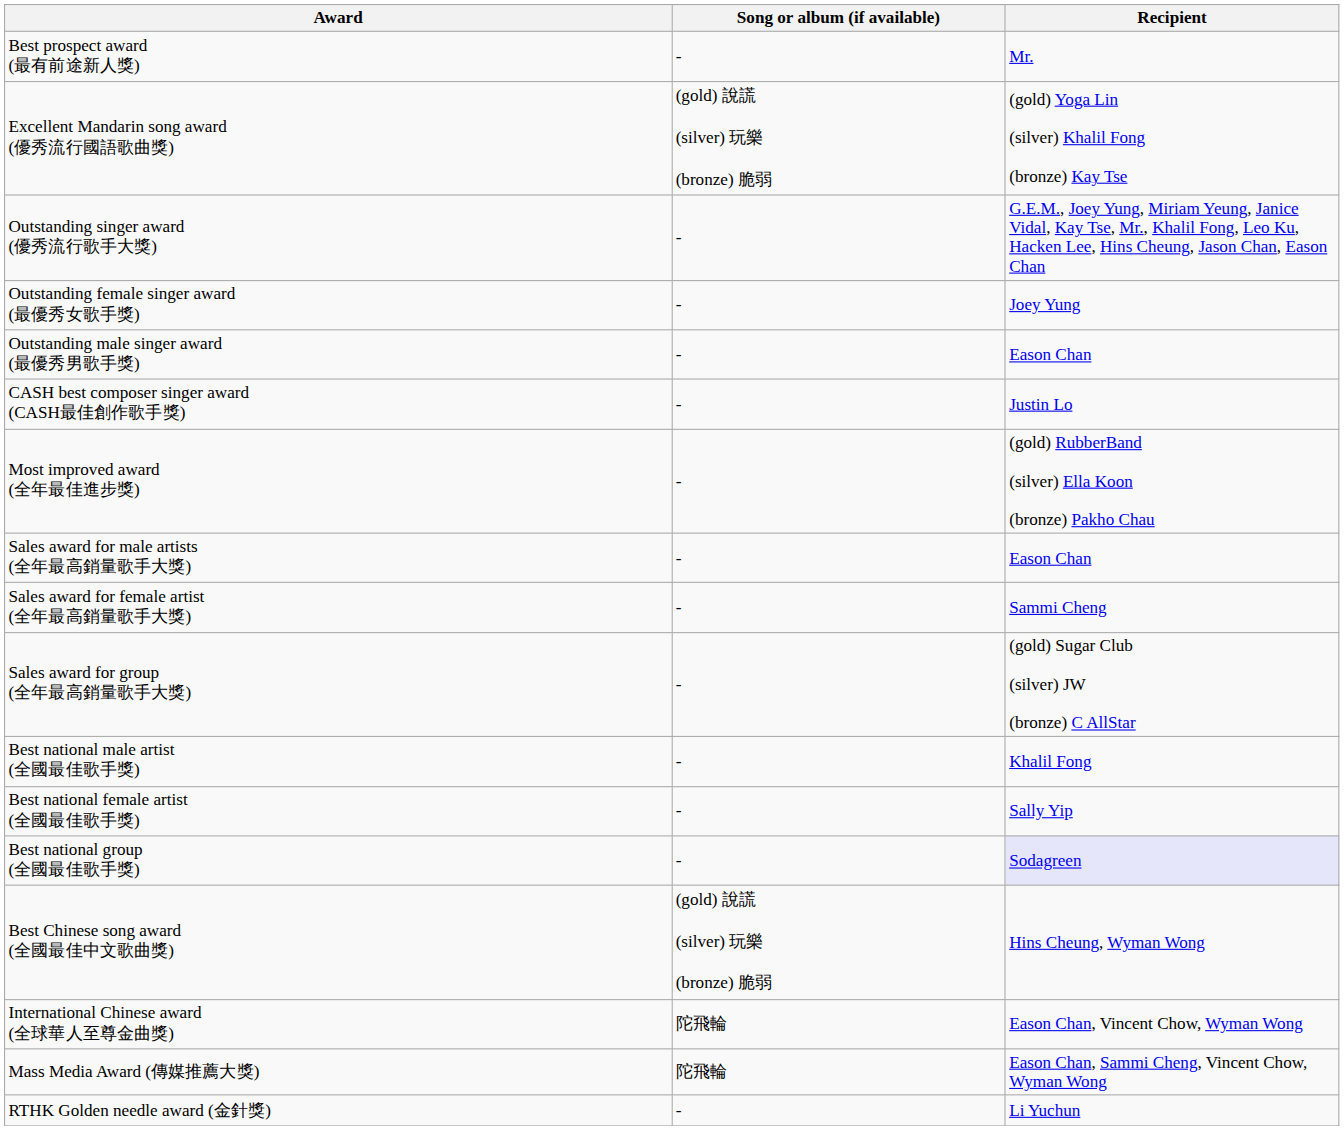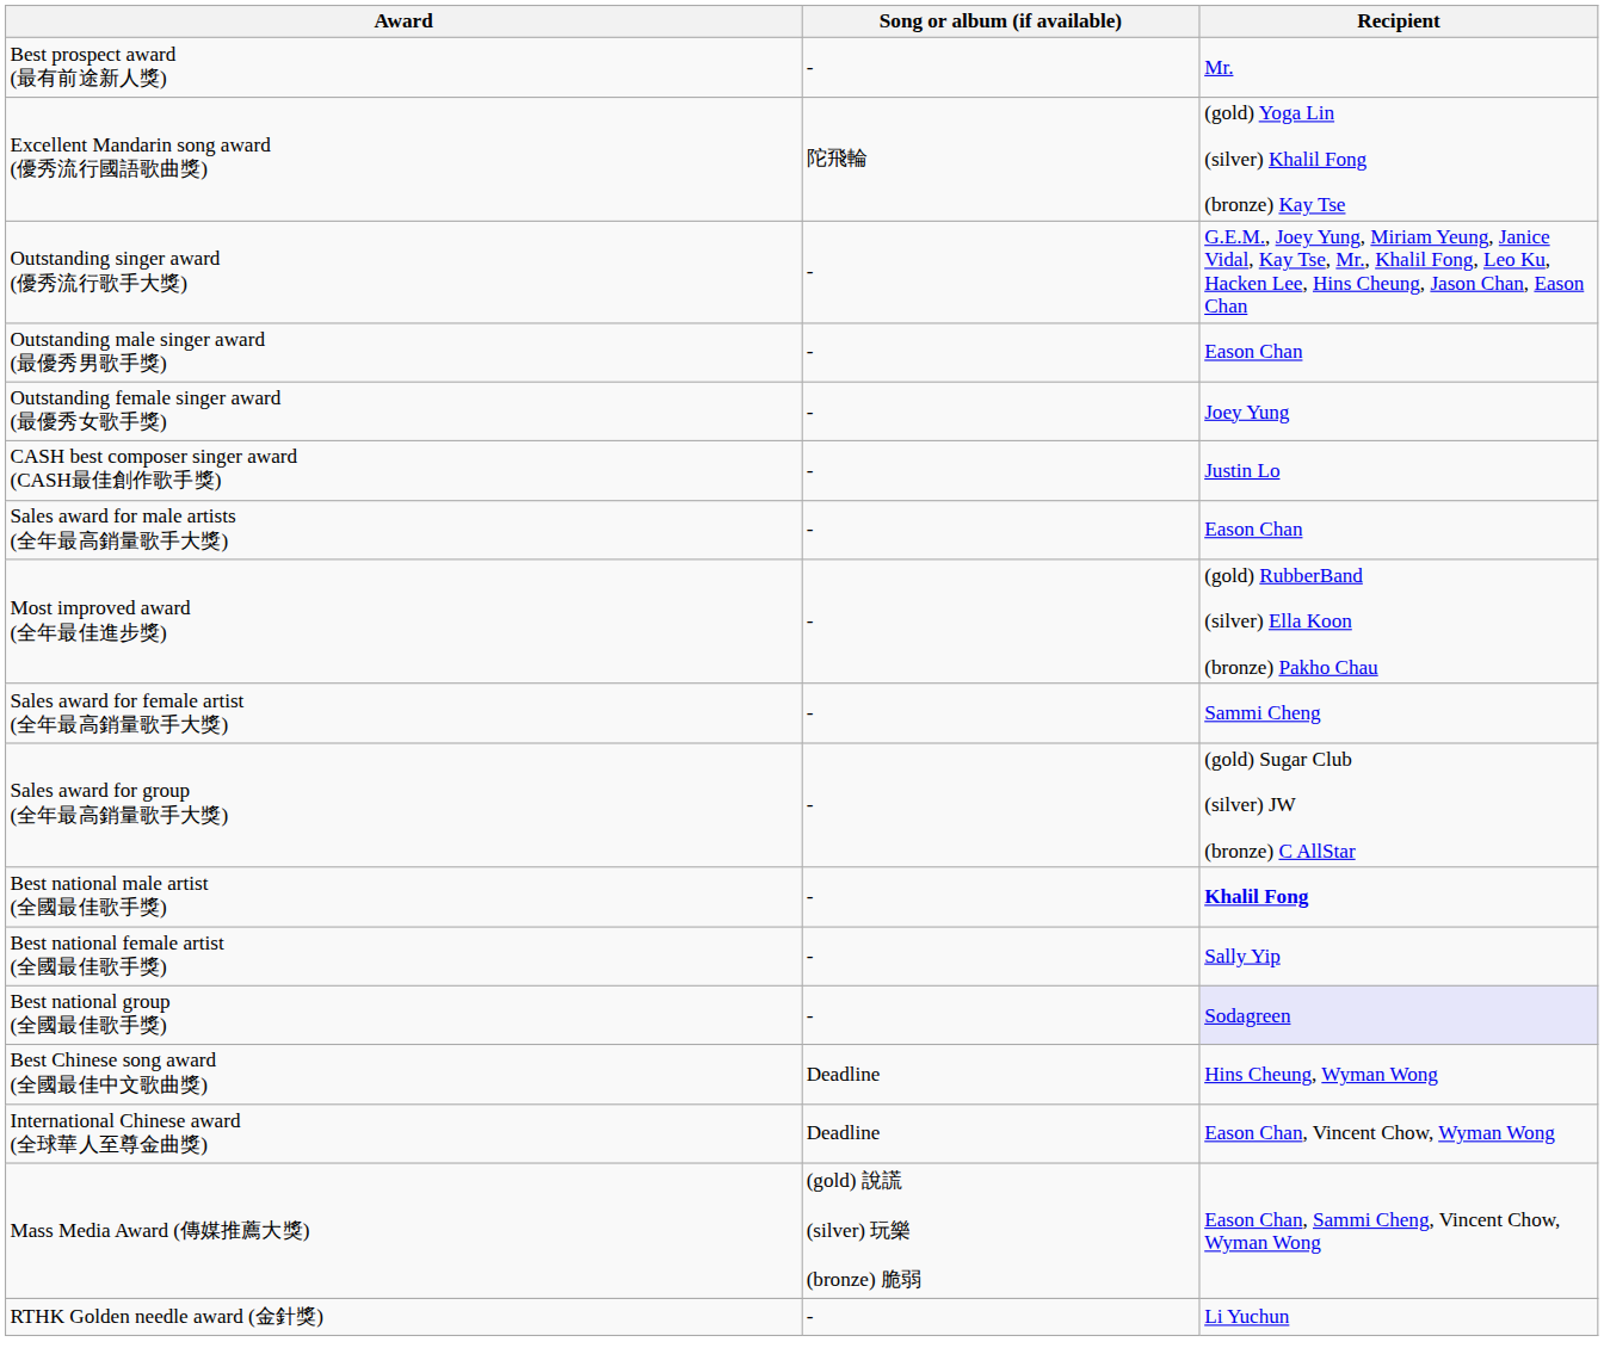Excellent Mandarin song award (優秀流行國語歌曲獎) | Song or album (if available): (gold) 說謊 (silver) 玩樂 (bronze) 脆弱 -> 陀飛輪
rows swapped: Outstanding female singer award (最優秀女歌手獎) <-> Outstanding male singer award (最優秀男歌手獎)
rows swapped: Most improved award (全年最佳進步獎) <-> Sales award for male artists (全年最高銷量歌手大獎)
Best national male artist (全國最佳歌手獎) | Recipient: normal -> bold
Best Chinese song award (全國最佳中文歌曲獎) | Song or album (if available): (gold) 說謊 (silver) 玩樂 (bronze) 脆弱 -> Deadline
International Chinese award (全球華人至尊金曲獎) | Song or album (if available): 陀飛輪 -> Deadline
Mass Media Award (傳媒推薦大獎) | Song or album (if available): 陀飛輪 -> (gold) 說謊 (silver) 玩樂 (bronze) 脆弱
